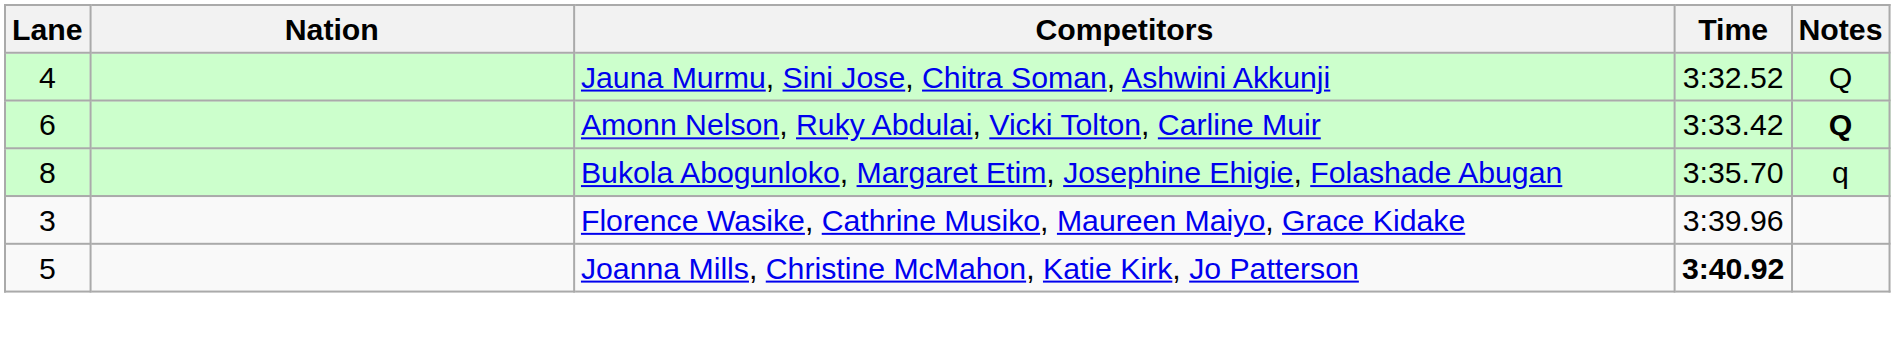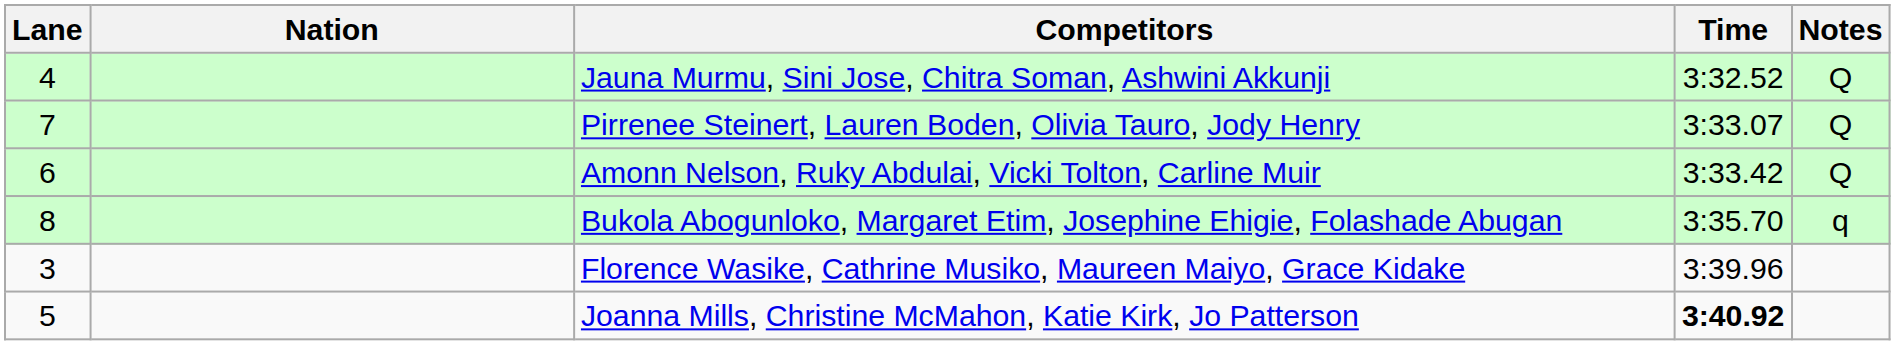+ row: 7 | Pirrenee Steinert, Lauren Boden, Olivia Tauro, Jody Henry | 3:33.07 | Q
Amonn Nelson, Ruky Abdulai, Vicki Tolton, Carline Muir | Notes: bold -> normal
